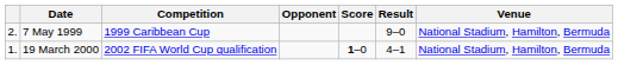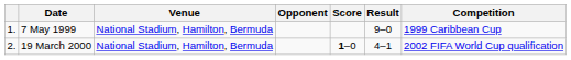columns swapped: Venue <-> Competition
7 May 1999 | column 1: 2. -> 1.
19 March 2000 | column 1: 1. -> 2.
